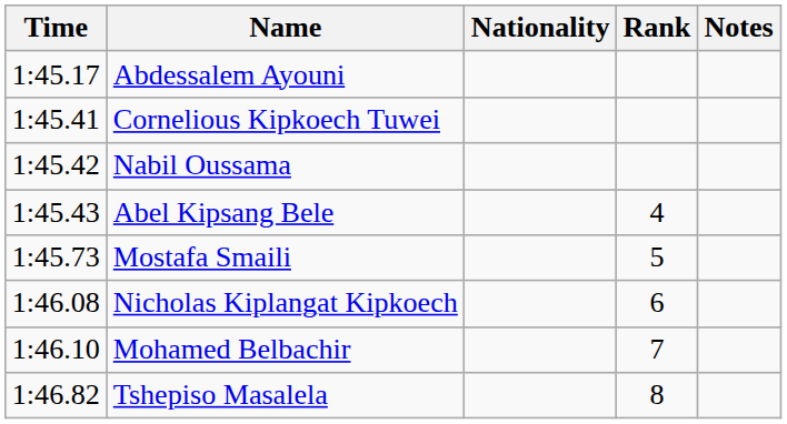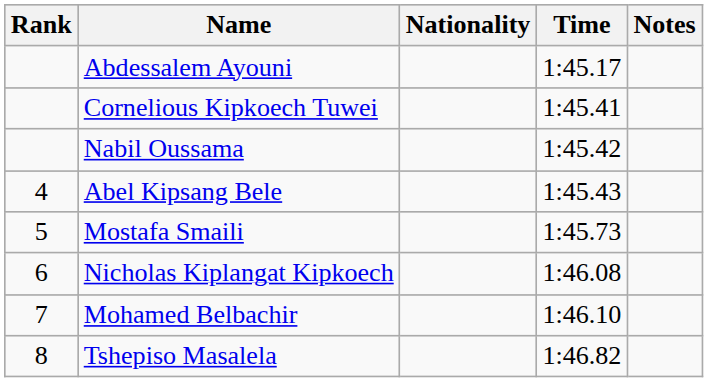columns swapped: Rank <-> Time
